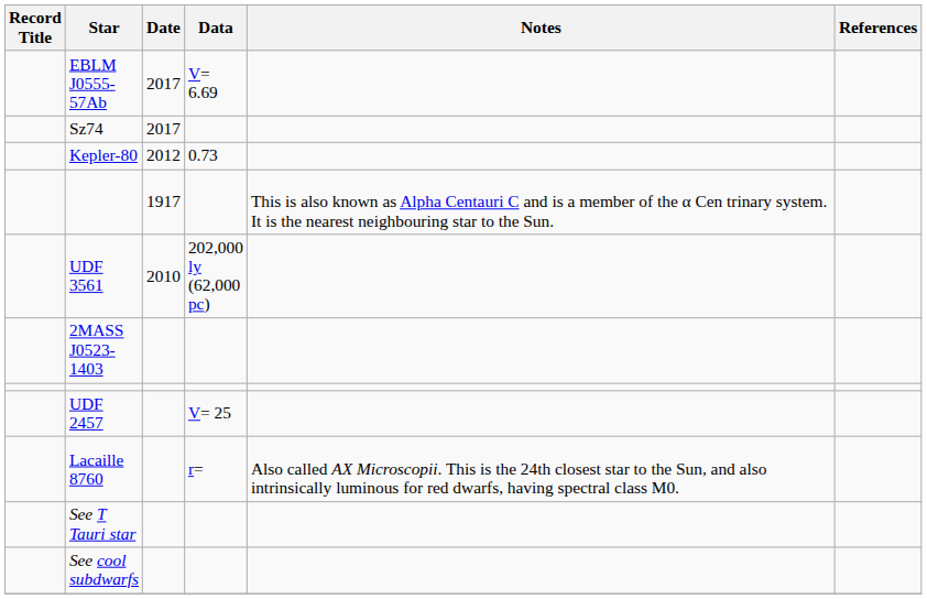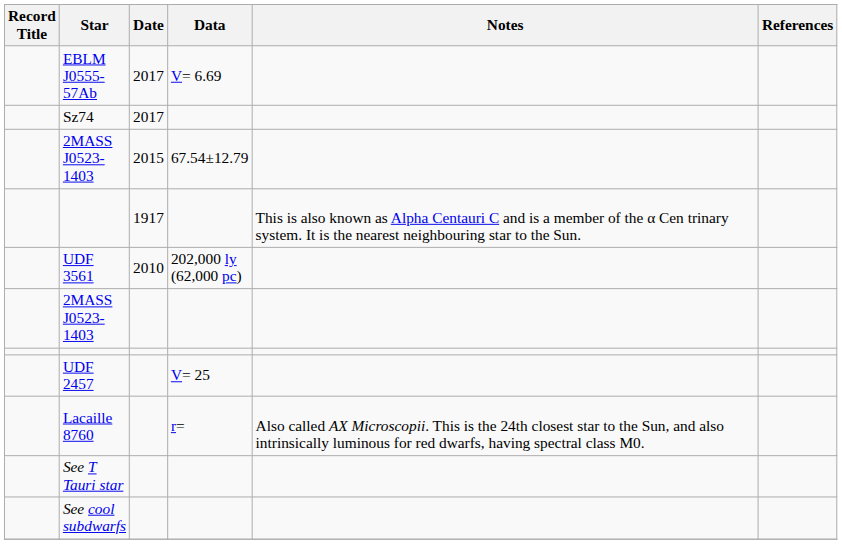+ row: 2MASS J0523-1403 | 2015 | 67.54±12.79
- row: Kepler-80 | 2012 | 0.73
